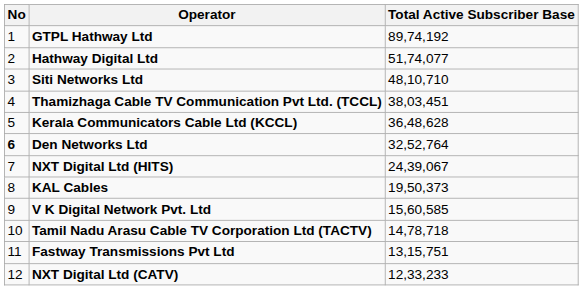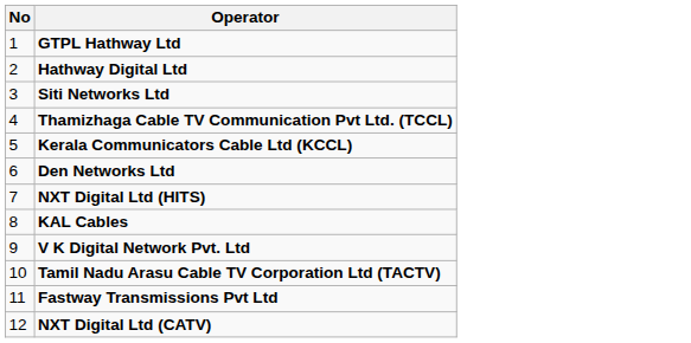- column: Total Active Subscriber Base | 89,74,192 | 51,74,077 | 48,10,710 | 38,03,451 | 36,48,628 | 32,52,764 | 24,39,067 | 19,50,373 | 15,60,585 | 14,78,718 | 13,15,751 | 12,33,233
Den Networks Ltd | No: bold -> normal
